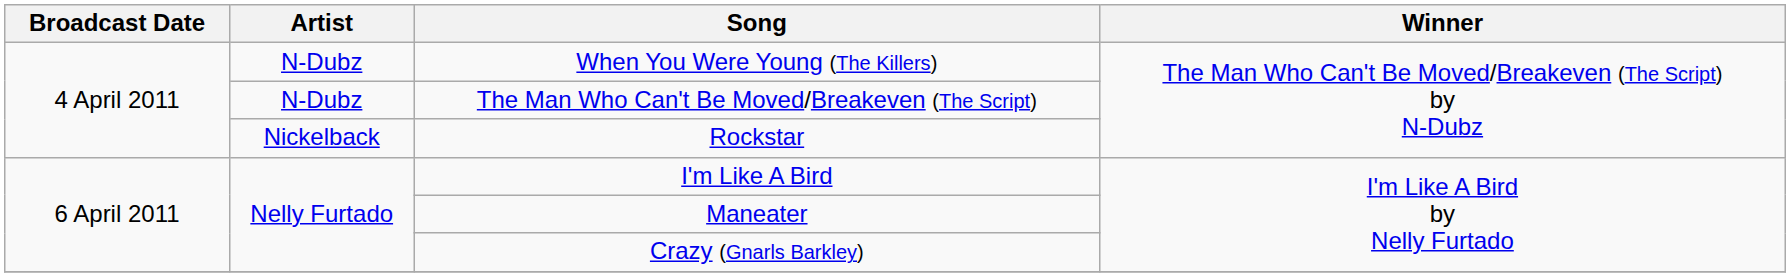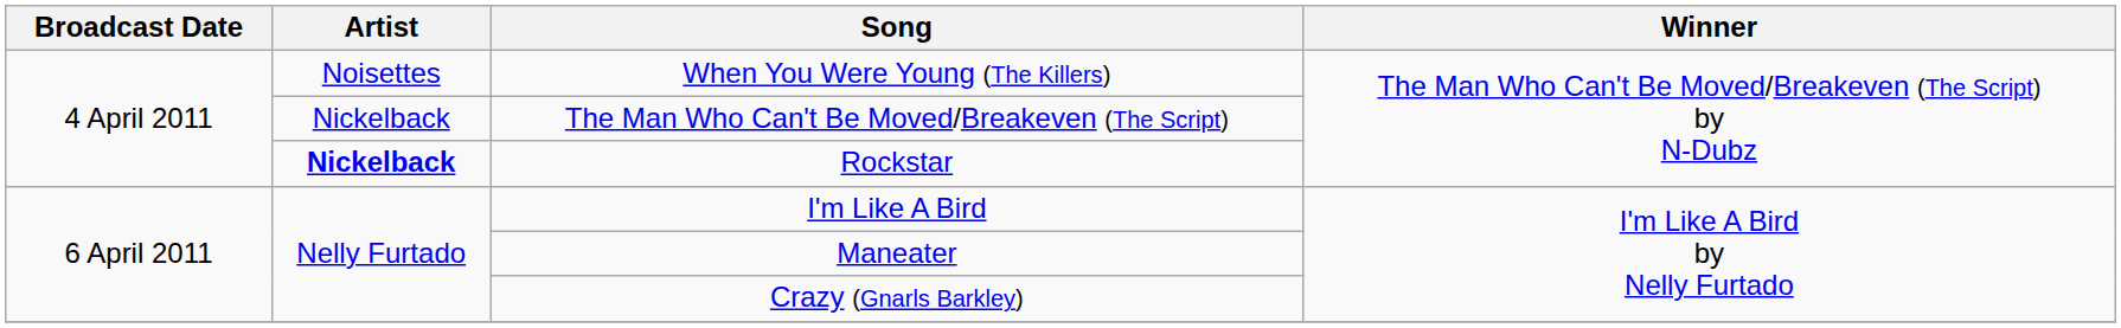When You Were Young (The Killers) | Artist: N-Dubz -> Noisettes
The Man Who Can't Be Moved/Breakeven (The Script) | Artist: N-Dubz -> Nickelback
Rockstar | Artist: normal -> bold
